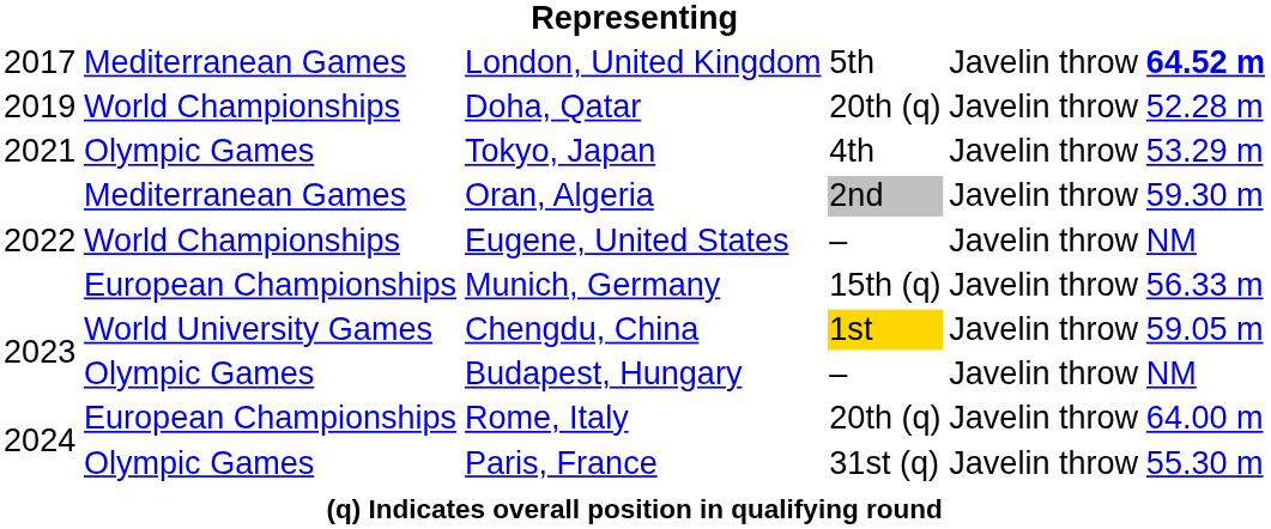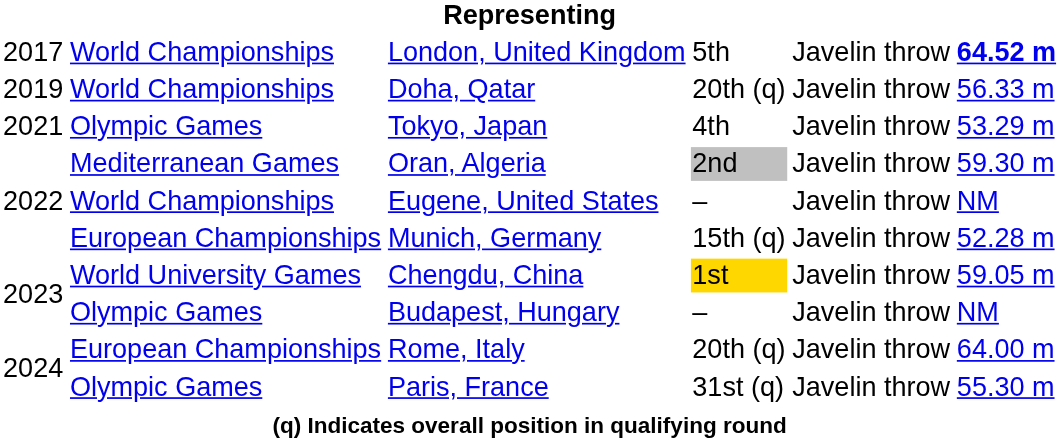London, United Kingdom | column 2: Mediterranean Games -> World Championships
Doha, Qatar | column 6: 52.28 m -> 56.33 m
Munich, Germany | column 6: 56.33 m -> 52.28 m
